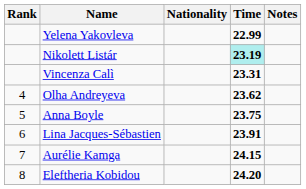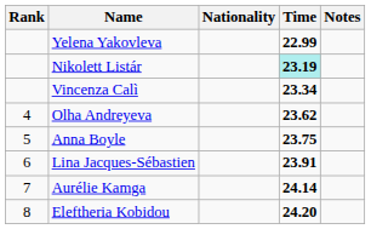Vincenza Calì | Time: 23.31 -> 23.34
Aurélie Kamga | Time: 24.15 -> 24.14
